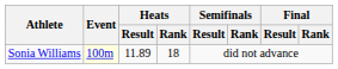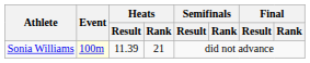Sonia Williams | Heats / Result: 11.89 -> 11.39
Sonia Williams | Heats / Rank: 18 -> 21
